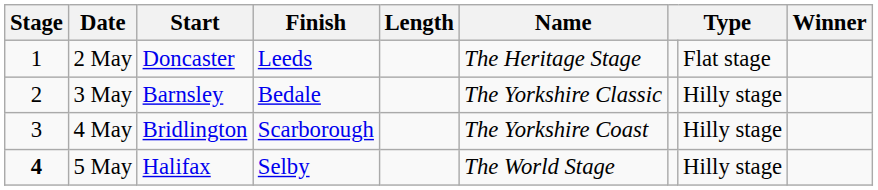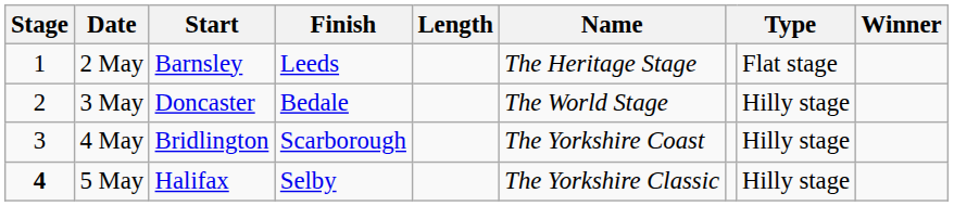2 May | Start: Doncaster -> Barnsley
3 May | Start: Barnsley -> Doncaster
3 May | Name: The Yorkshire Classic -> The World Stage
5 May | Name: The World Stage -> The Yorkshire Classic
